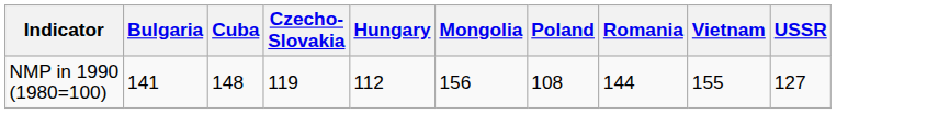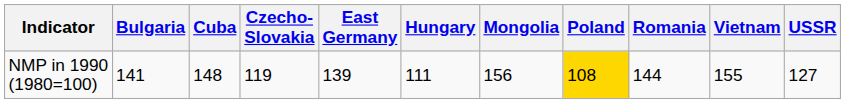+ column: East Germany | 139
NMP in 1990 (1980=100) | Hungary: 112 -> 111
NMP in 1990 (1980=100) | Poland: no background -> gold background
